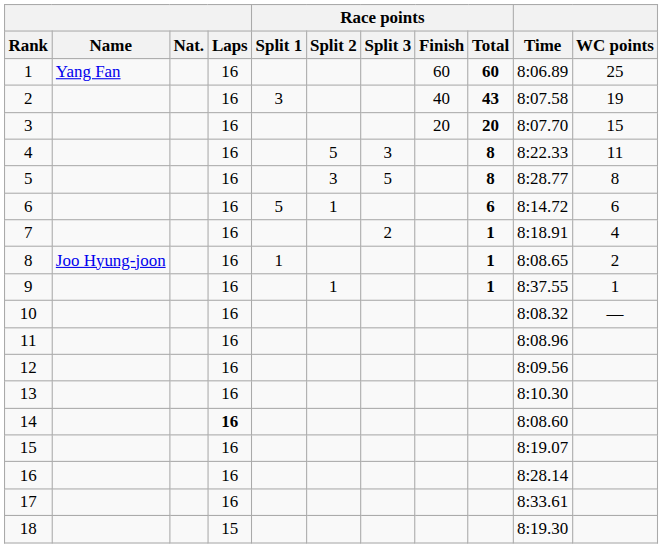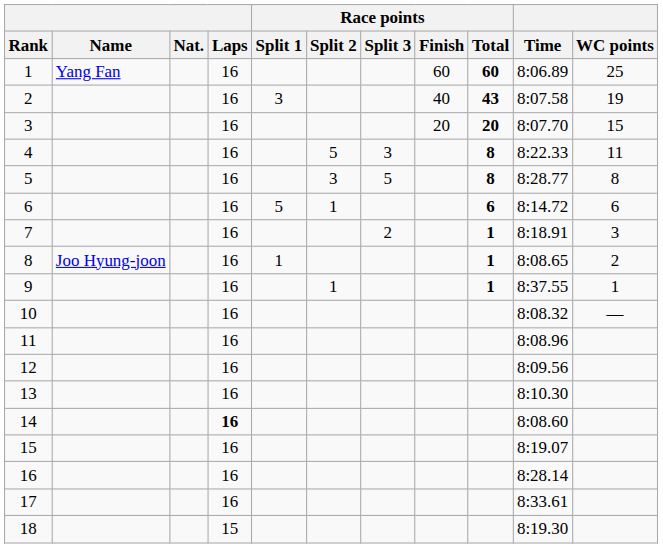7 | WC points: 4 -> 3
